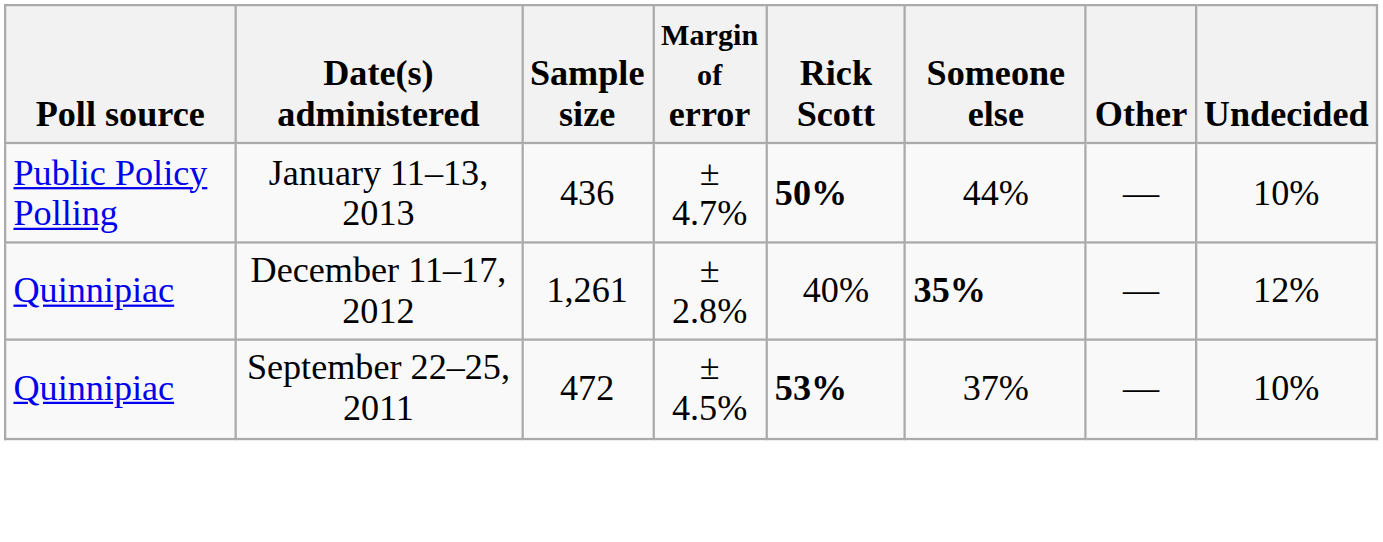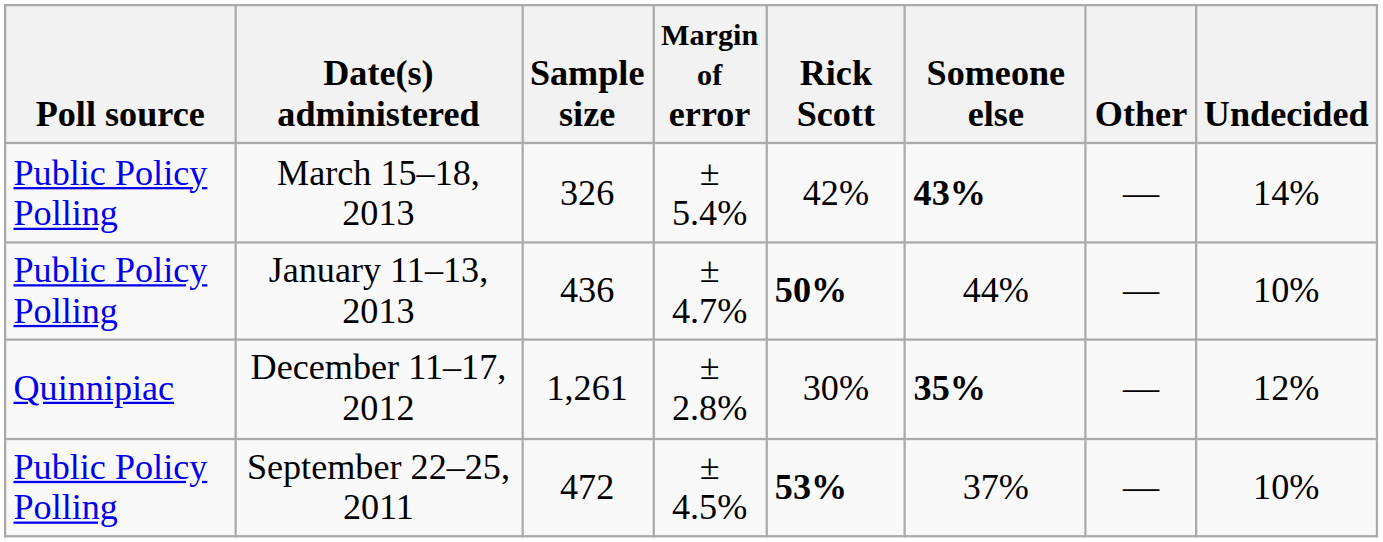+ row: Public Policy Polling | March 15–18, 2013 | 326 | ± 5.4% | 42% | 43% | — | 14%
December 11–17, 2012 | Rick Scott: 40% -> 30%
September 22–25, 2011 | Poll source: Quinnipiac -> Public Policy Polling
